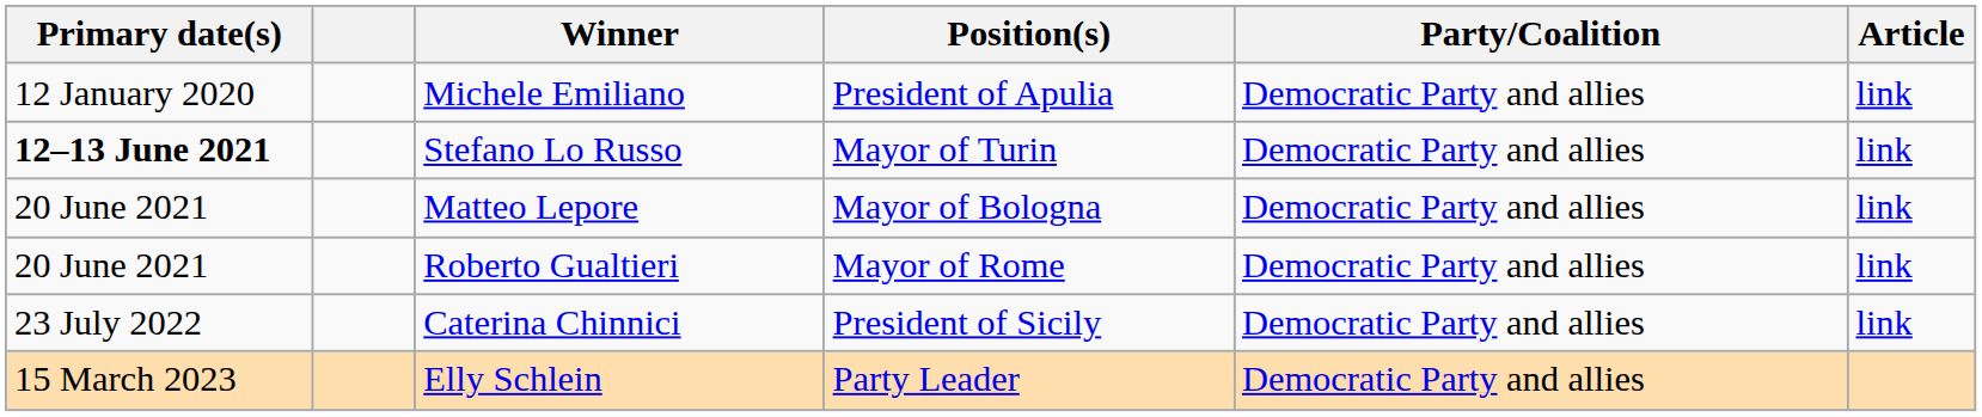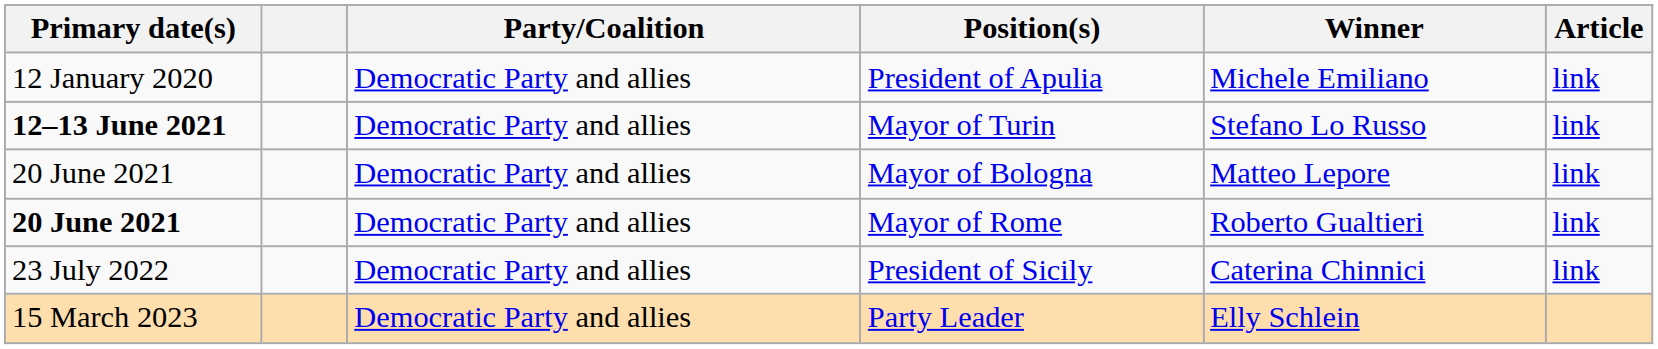columns swapped: Party/Coalition <-> Winner
Mayor of Rome | Primary date(s): normal -> bold
